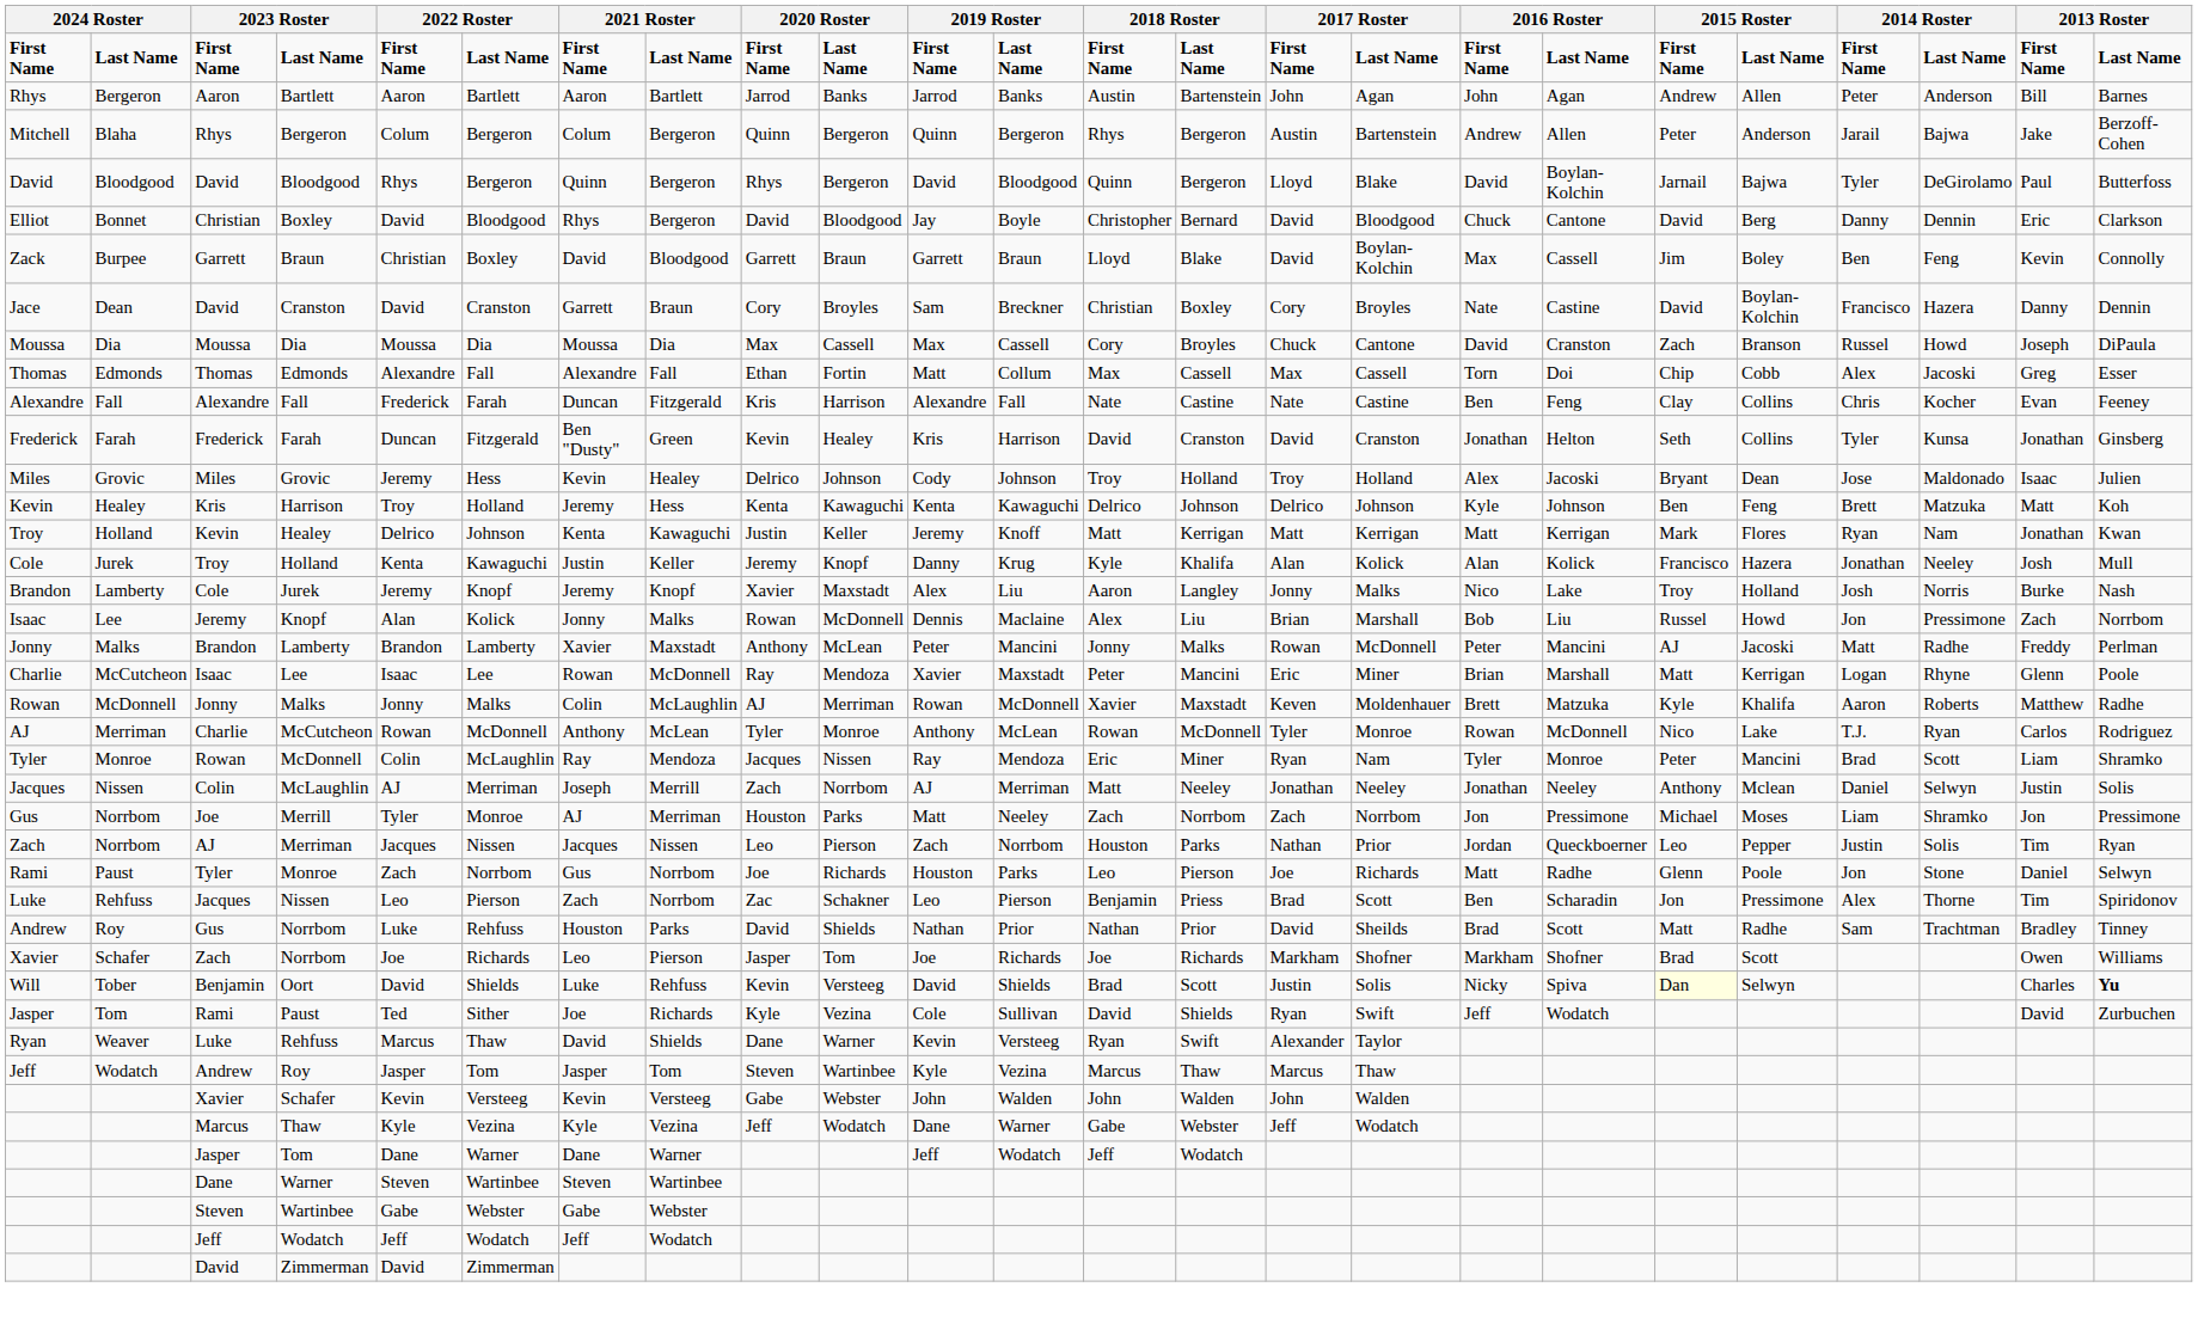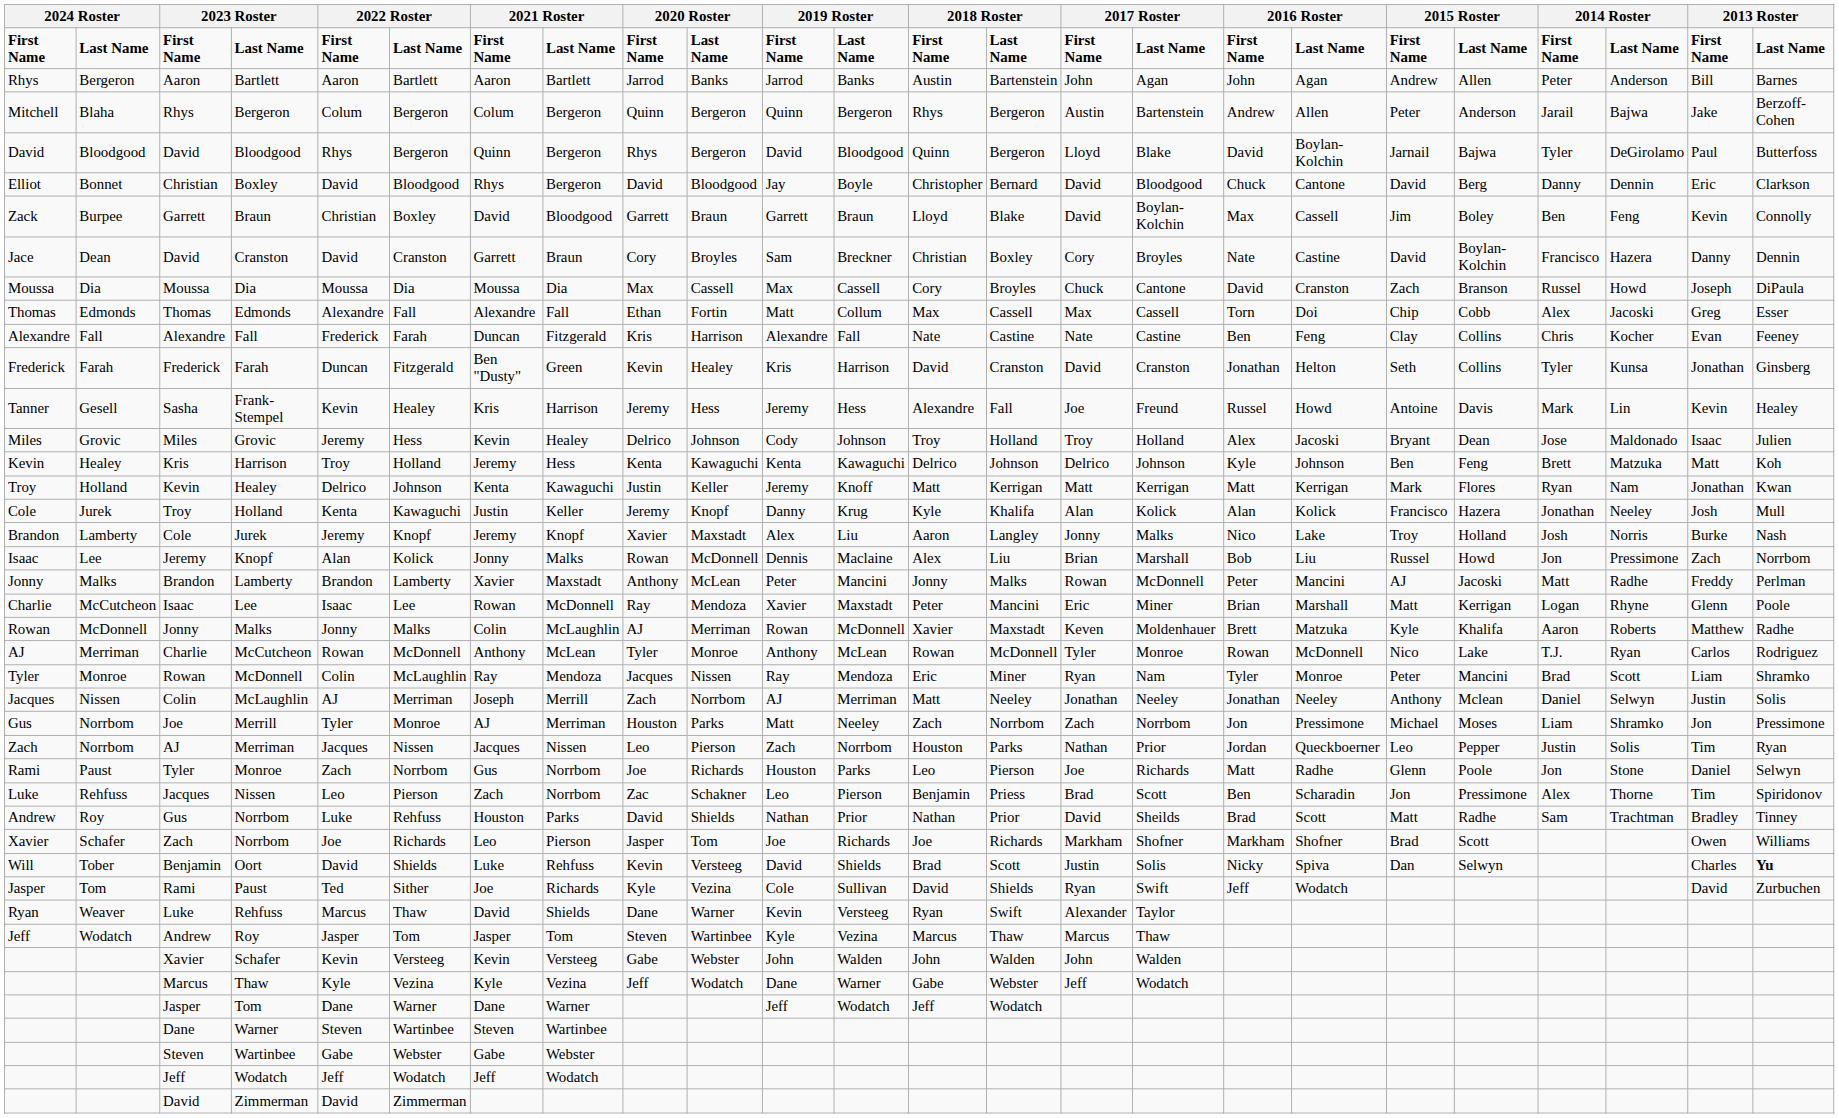+ row: Tanner | Gesell | Sasha | Frank-Stempel | Kevin | Healey | Kris | Harrison | Jeremy | Hess | Jeremy | Hess | Alexandre | Fall | Joe | Freund | Russel | Howd | Antoine | Davis | Mark | Lin | Kevin | Healey
Oort | column 19: lightyellow background -> no background
